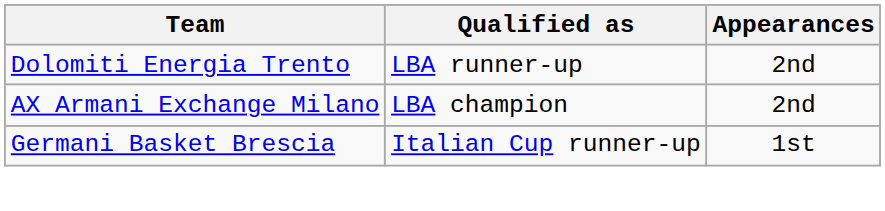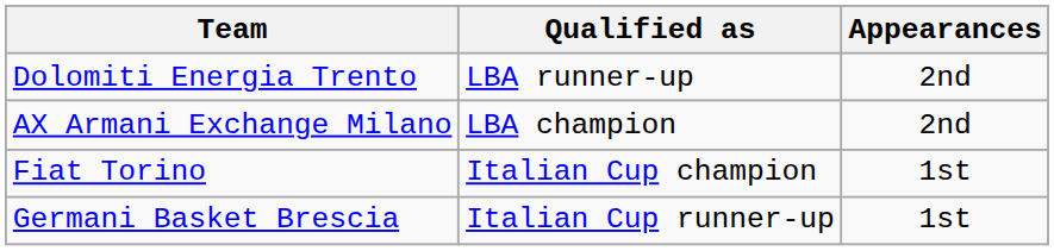+ row: Fiat Torino | Italian Cup champion | 1st
